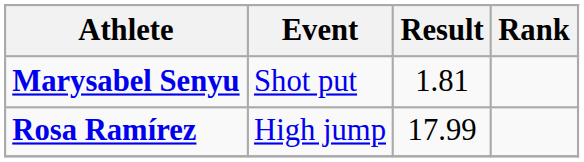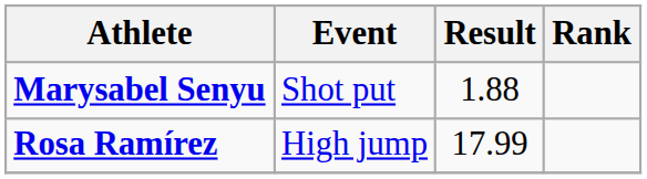Marysabel Senyu | Result: 1.81 -> 1.88
